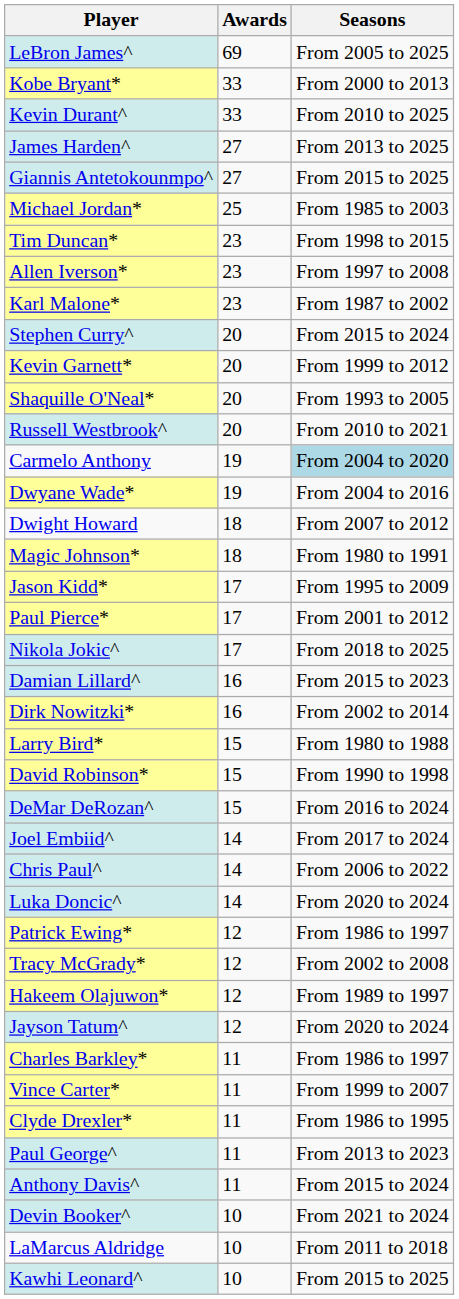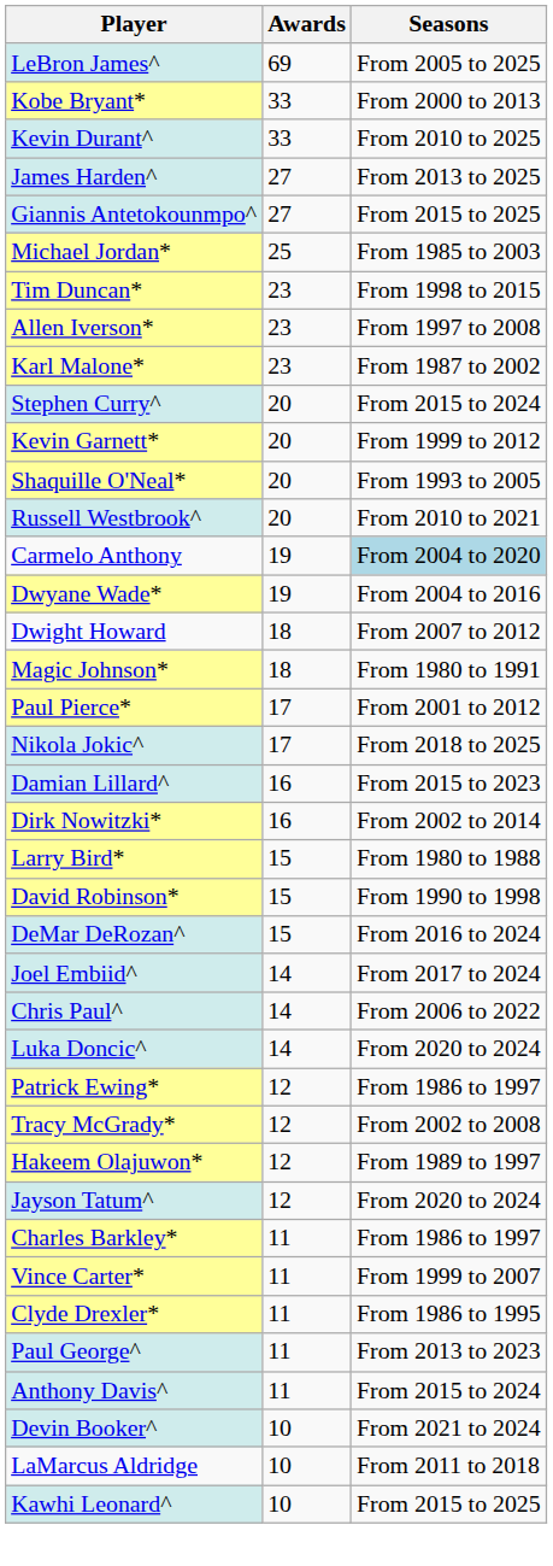- row: Jason Kidd* | 17 | From 1995 to 2009
